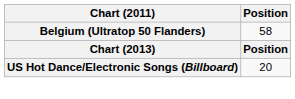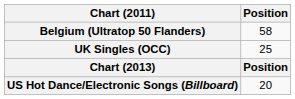+ row: UK Singles (OCC) | 25
